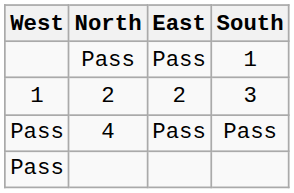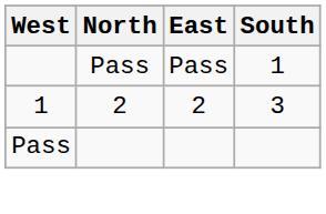- row: Pass | 4 | Pass | Pass
